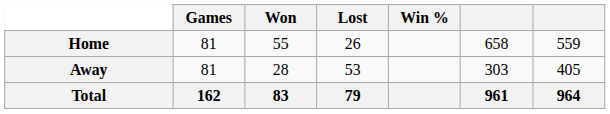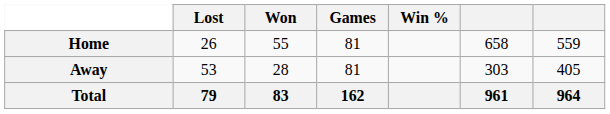columns swapped: Games <-> Lost
